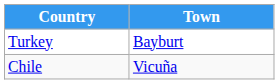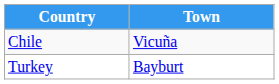rows swapped: Turkey <-> Chile
